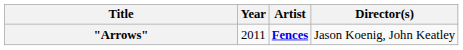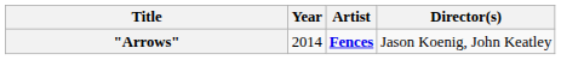"Arrows" | Year: 2011 -> 2014
